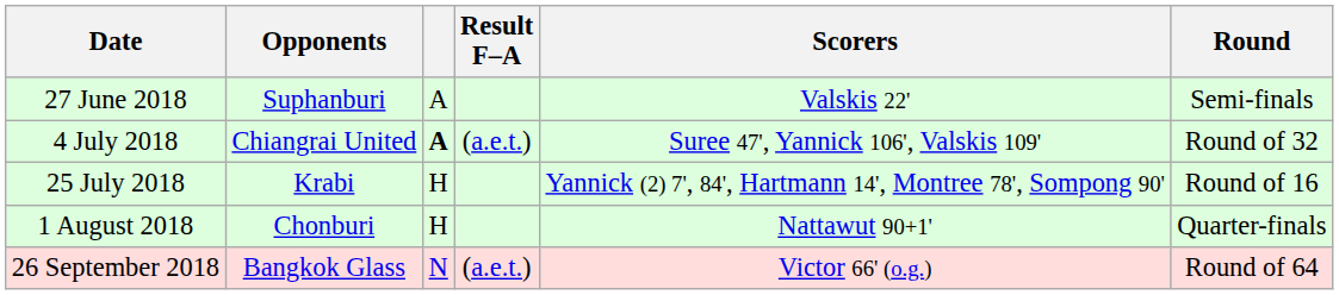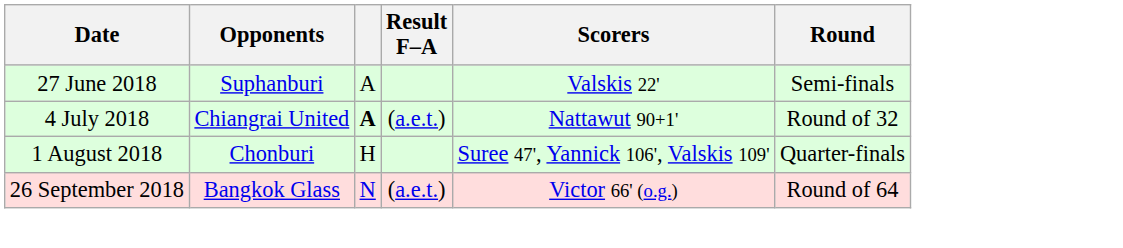4 July 2018 | Scorers: Suree 47', Yannick 106', Valskis 109' -> Nattawut 90+1'
- row: 25 July 2018 | Krabi | H | Yannick (2) 7', 84', Hartmann 14', Montree 78', Sompong 90' | Round of 16
1 August 2018 | Scorers: Nattawut 90+1' -> Suree 47', Yannick 106', Valskis 109'
